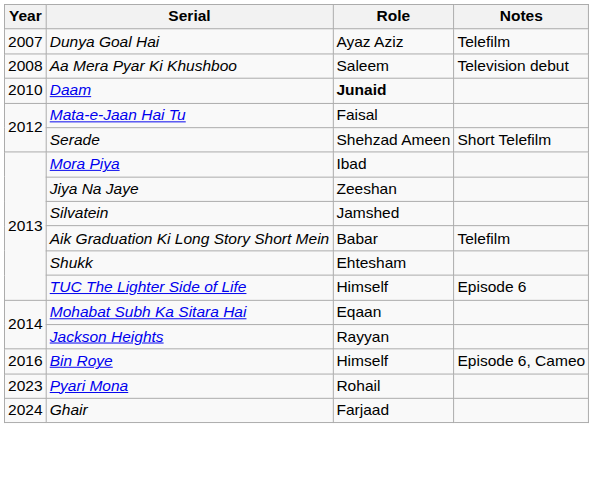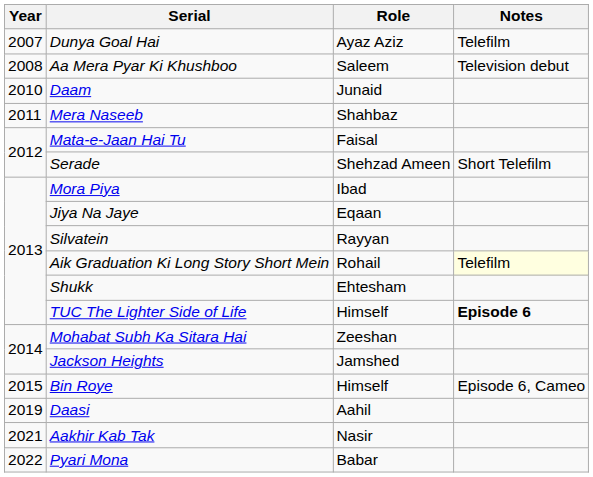Daam | Role: bold -> normal
+ row: 2011 | Mera Naseeb | Shahbaz
Jiya Na Jaye | Role: Zeeshan -> Eqaan
Silvatein | Role: Jamshed -> Rayyan
Aik Graduation Ki Long Story Short Mein | Role: Babar -> Rohail
Aik Graduation Ki Long Story Short Mein | Notes: no background -> lightyellow background
TUC The Lighter Side of Life | Notes: normal -> bold
Mohabat Subh Ka Sitara Hai | Role: Eqaan -> Zeeshan
Jackson Heights | Role: Rayyan -> Jamshed
Bin Roye | Year: 2016 -> 2015
+ row: 2019 | Daasi | Aahil
+ row: 2021 | Aakhir Kab Tak | Nasir
Pyari Mona | Year: 2023 -> 2022
Pyari Mona | Role: Rohail -> Babar
- row: 2024 | Ghair | Farjaad
